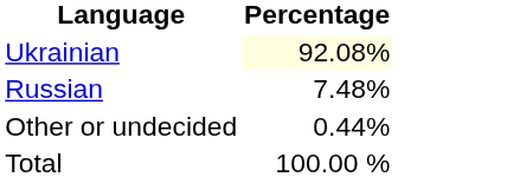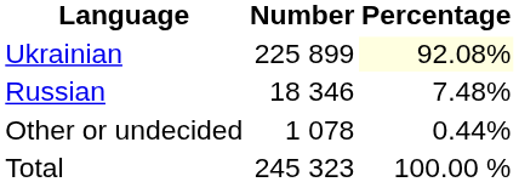+ column: Number | 225 899 | 18 346 | 1 078 | 245 323
